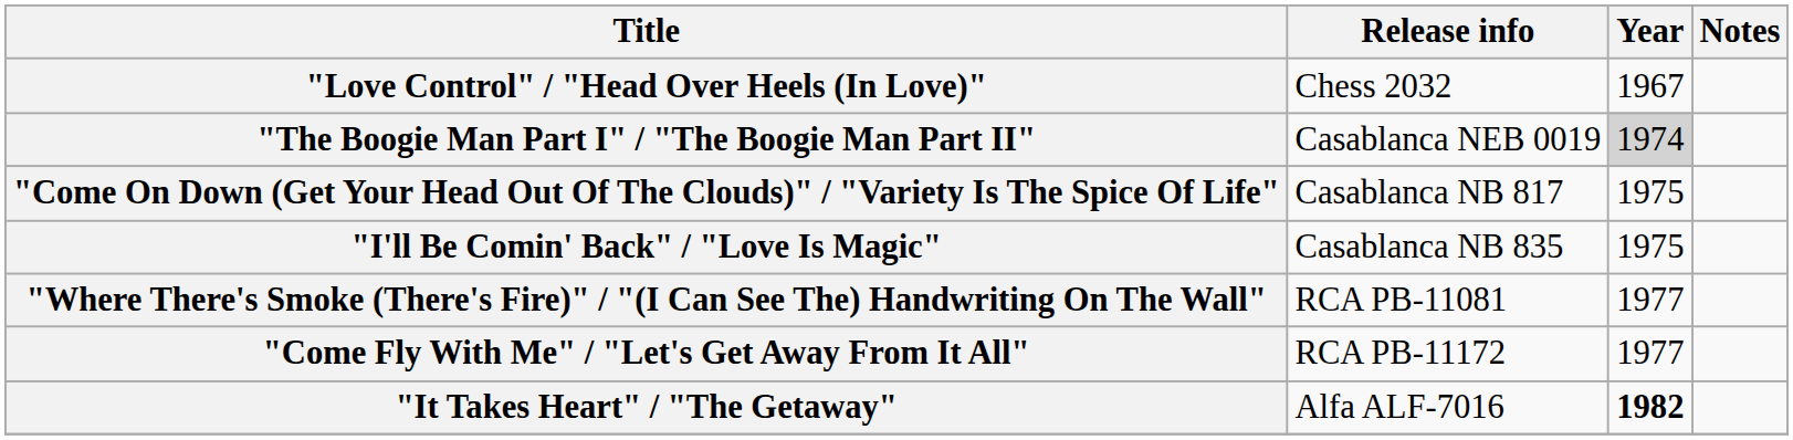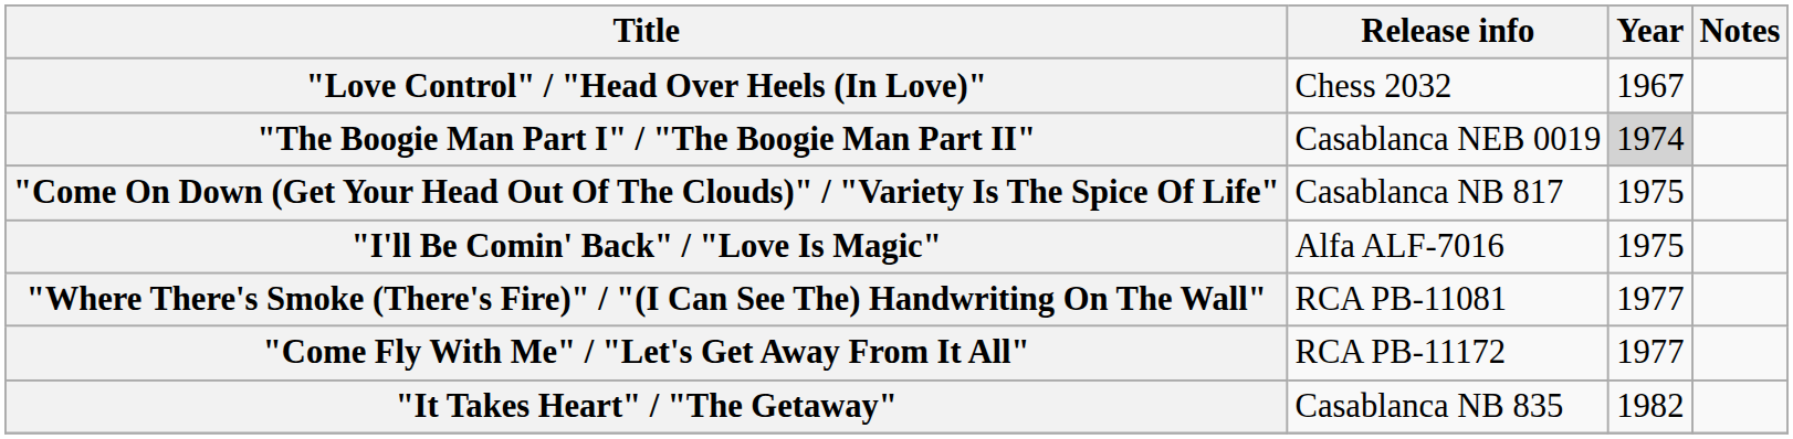"I'll Be Comin' Back" / "Love Is Magic" | Release info: Casablanca NB 835 -> Alfa ALF-7016
"It Takes Heart" / "The Getaway" | Release info: Alfa ALF-7016 -> Casablanca NB 835
"It Takes Heart" / "The Getaway" | Year: bold -> normal
